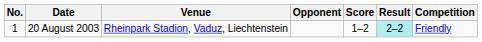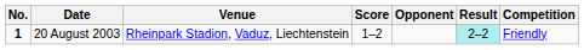columns swapped: Opponent <-> Score
20 August 2003 | No.: normal -> bold
